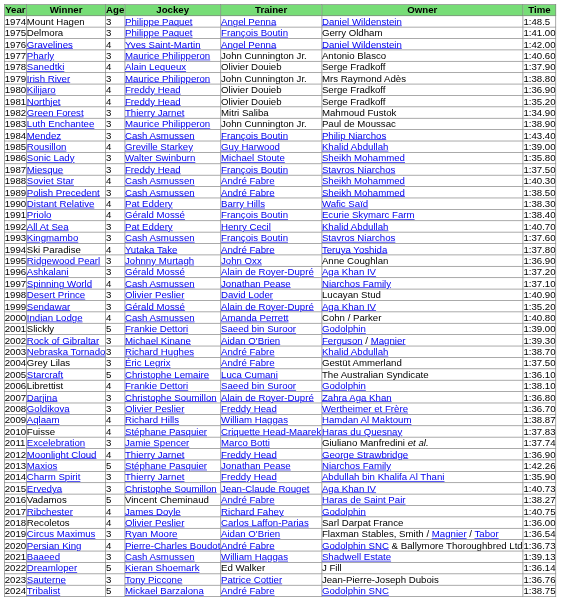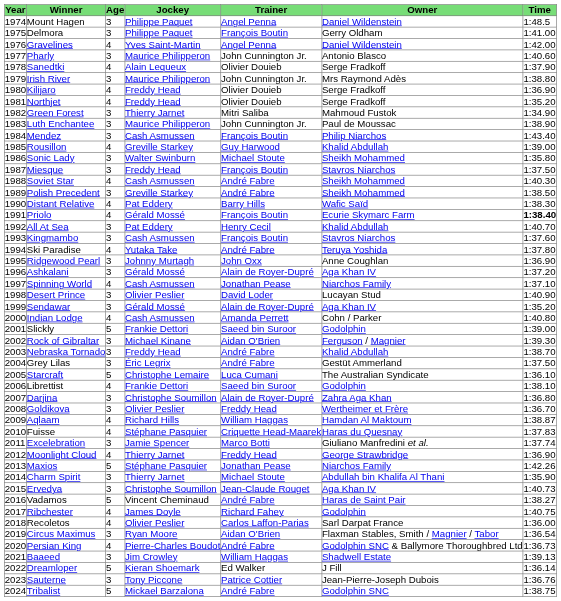Polish Precedent | Jockey: Cash Asmussen -> Greville Starkey
Priolo | Time: normal -> bold
Nebraska Tornado | Jockey: Richard Hughes -> Freddy Head
Charm Spirit | Trainer: Freddy Head -> Michael Stoute
Baaeed | Jockey: Cash Asmussen -> Jim Crowley
